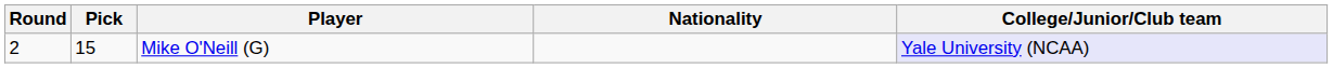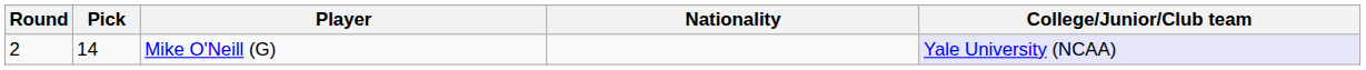Mike O'Neill (G) | Pick: 15 -> 14
